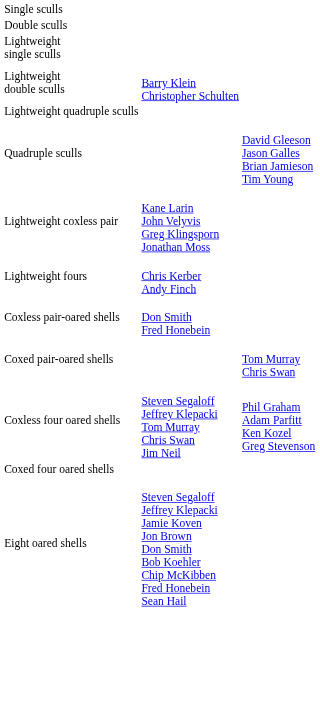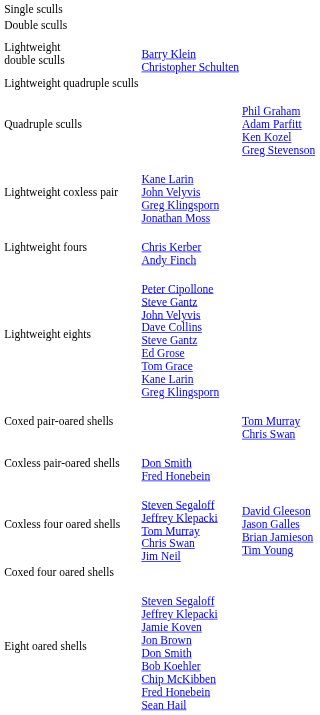- row: Lightweight single sculls
Quadruple sculls | column 3: David Gleeson Jason Galles Brian Jamieson Tim Young -> Phil Graham Adam Parfitt Ken Kozel Greg Stevenson
+ row: Lightweight eights | Peter Cipollone Steve Gantz John Velyvis Dave Collins Steve Gantz Ed Grose Tom Grace Kane Larin Greg Klingsporn
rows swapped: Coxless pair-oared shells <-> Coxed pair-oared shells
Coxless four oared shells | column 3: Phil Graham Adam Parfitt Ken Kozel Greg Stevenson -> David Gleeson Jason Galles Brian Jamieson Tim Young
